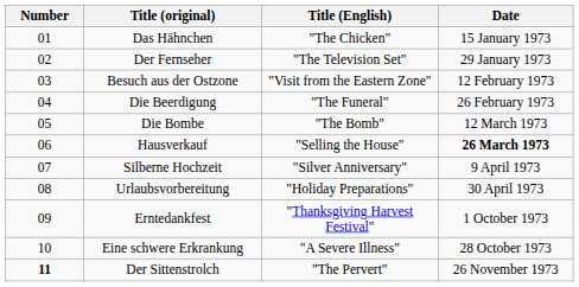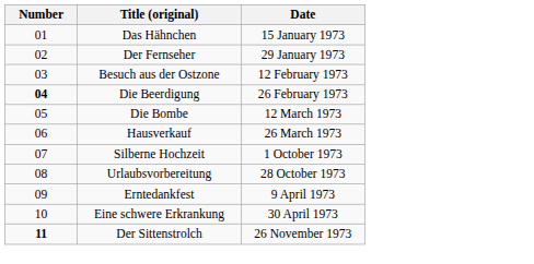- column: Title (English) | "The Chicken" | "The Television Set" | "Visit from the Eastern Zone" | "The Funeral" | "The Bomb" | "Selling the House" | "Silver Anniversary" | "Holiday Preparations" | "Thanksgiving Harvest Festival" | "A Severe Illness" | "The Pervert"
Die Beerdigung | Number: normal -> bold
Hausverkauf | Date: bold -> normal
Silberne Hochzeit | Date: 9 April 1973 -> 1 October 1973
Urlaubsvorbereitung | Date: 30 April 1973 -> 28 October 1973
Erntedankfest | Date: 1 October 1973 -> 9 April 1973
Eine schwere Erkrankung | Date: 28 October 1973 -> 30 April 1973
